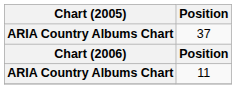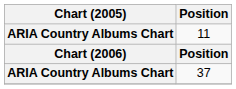rows swapped: 11 <-> 37
